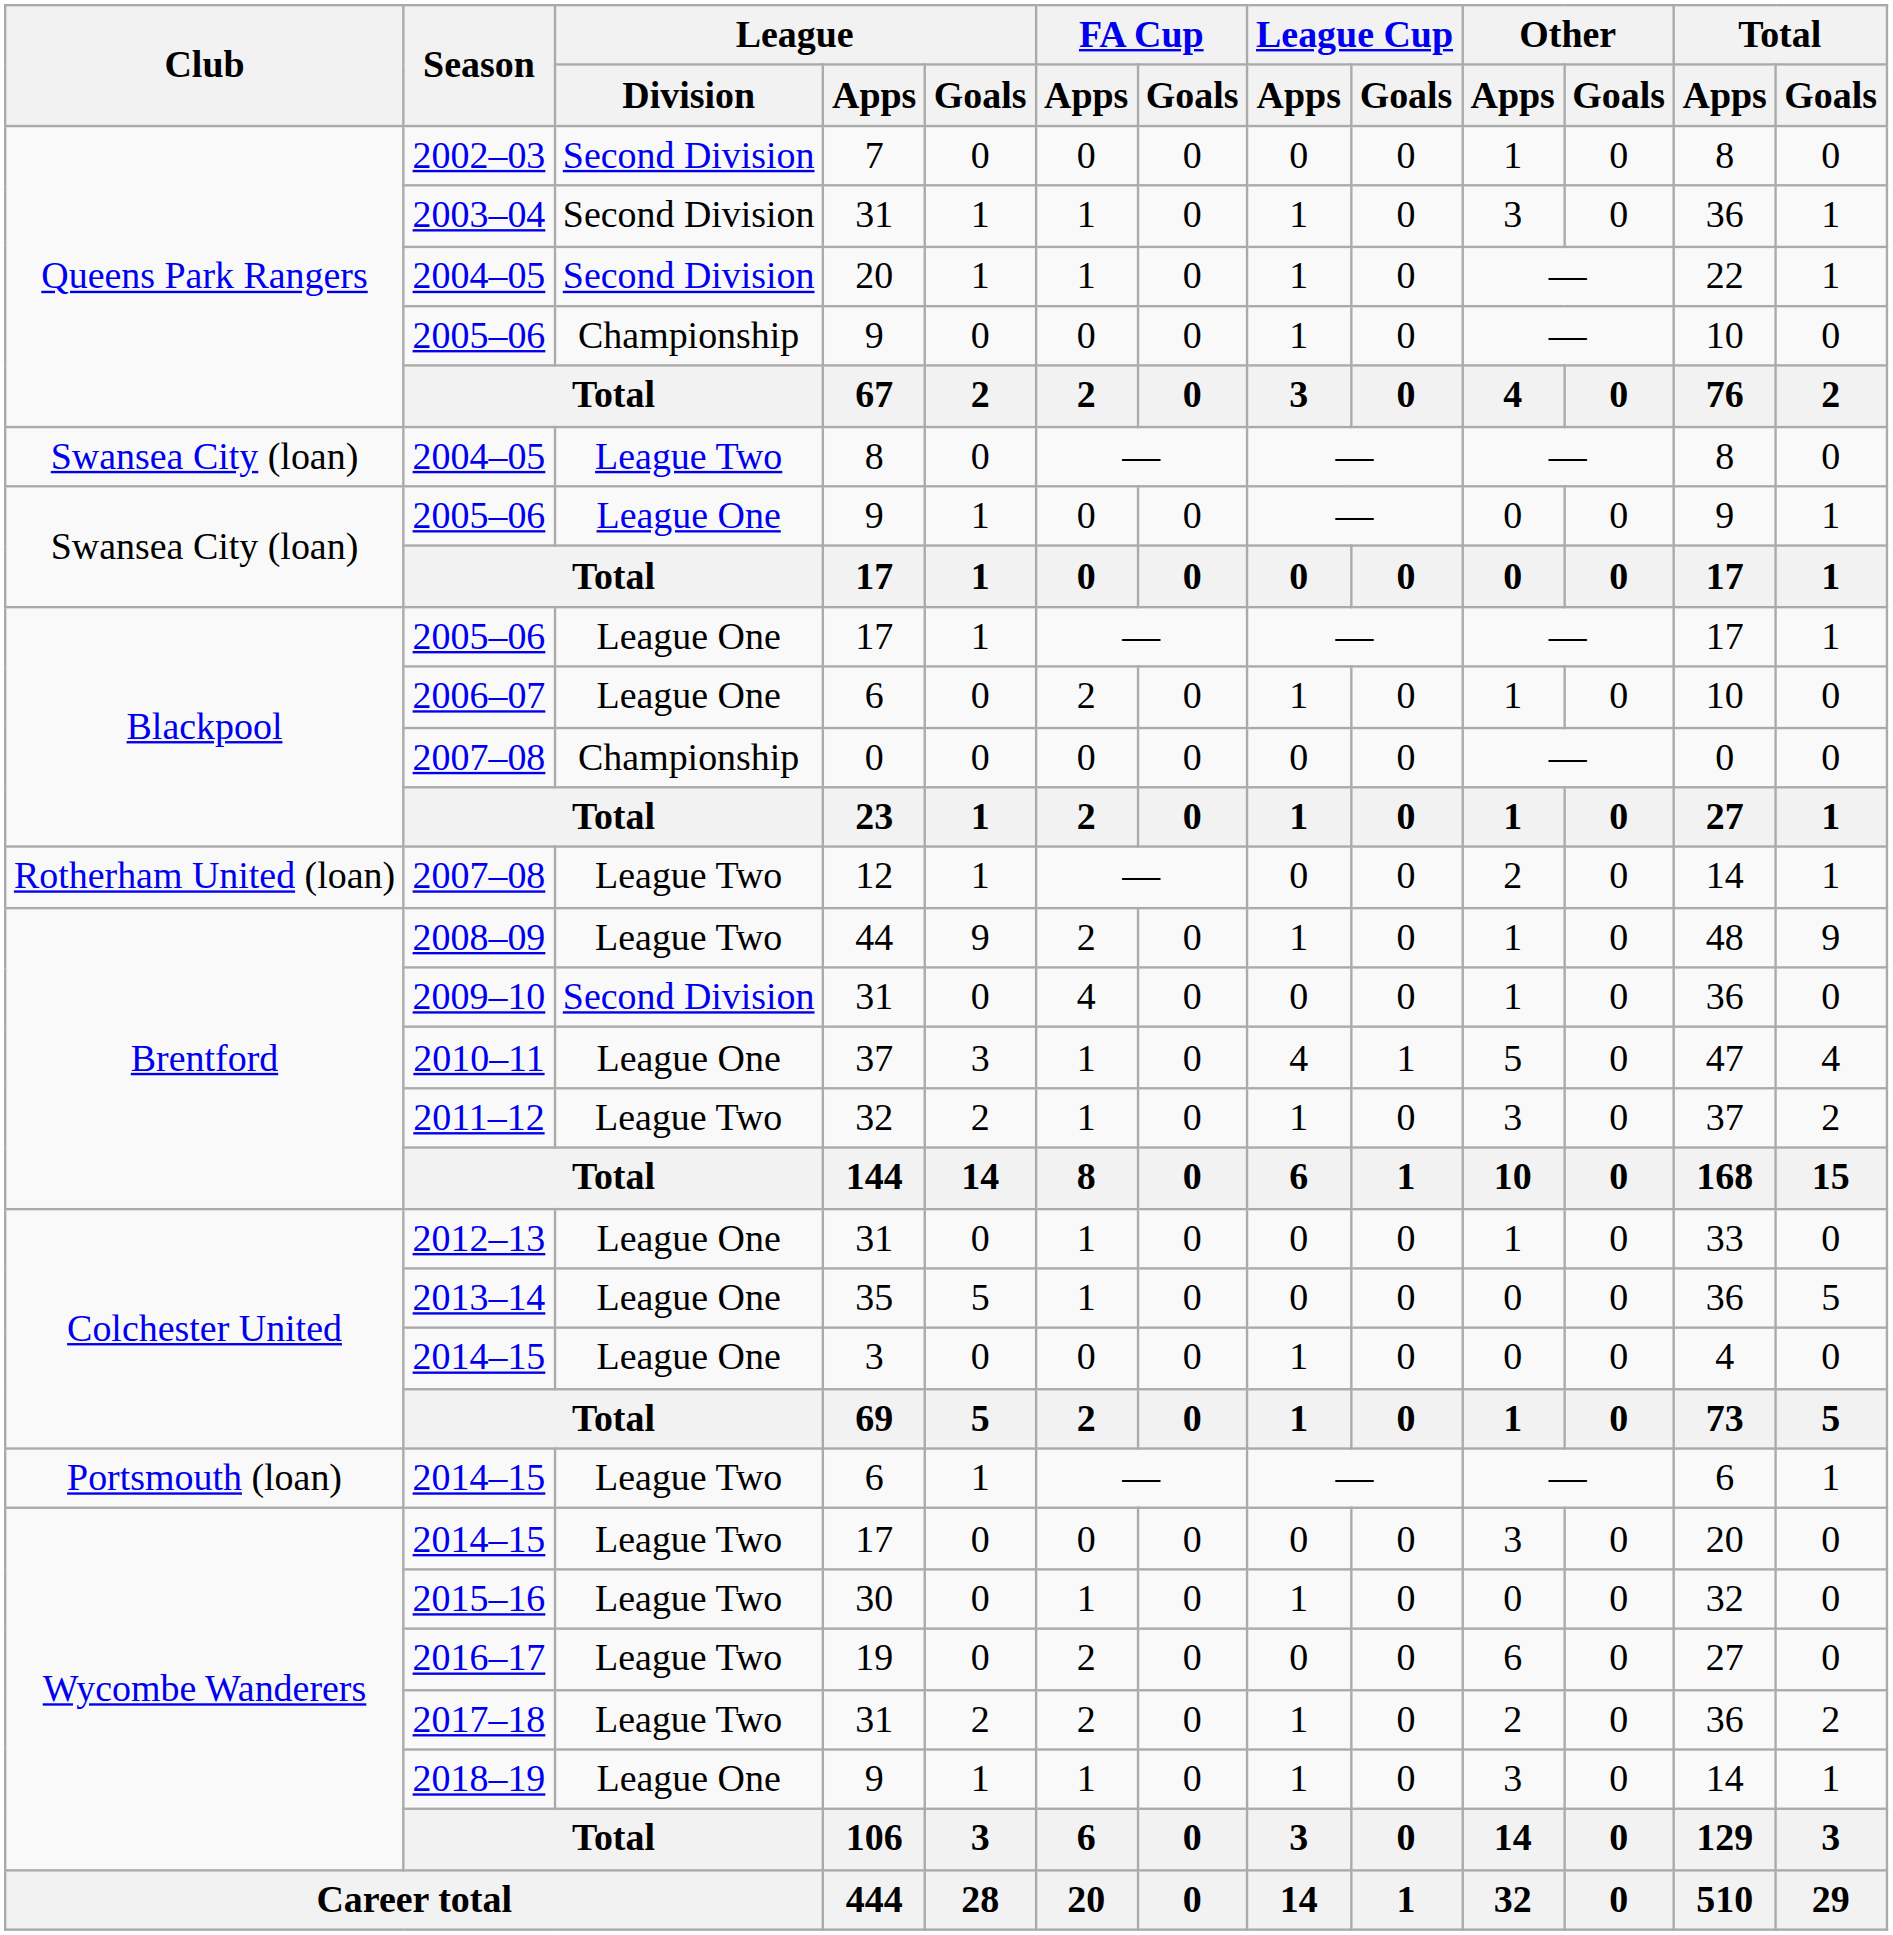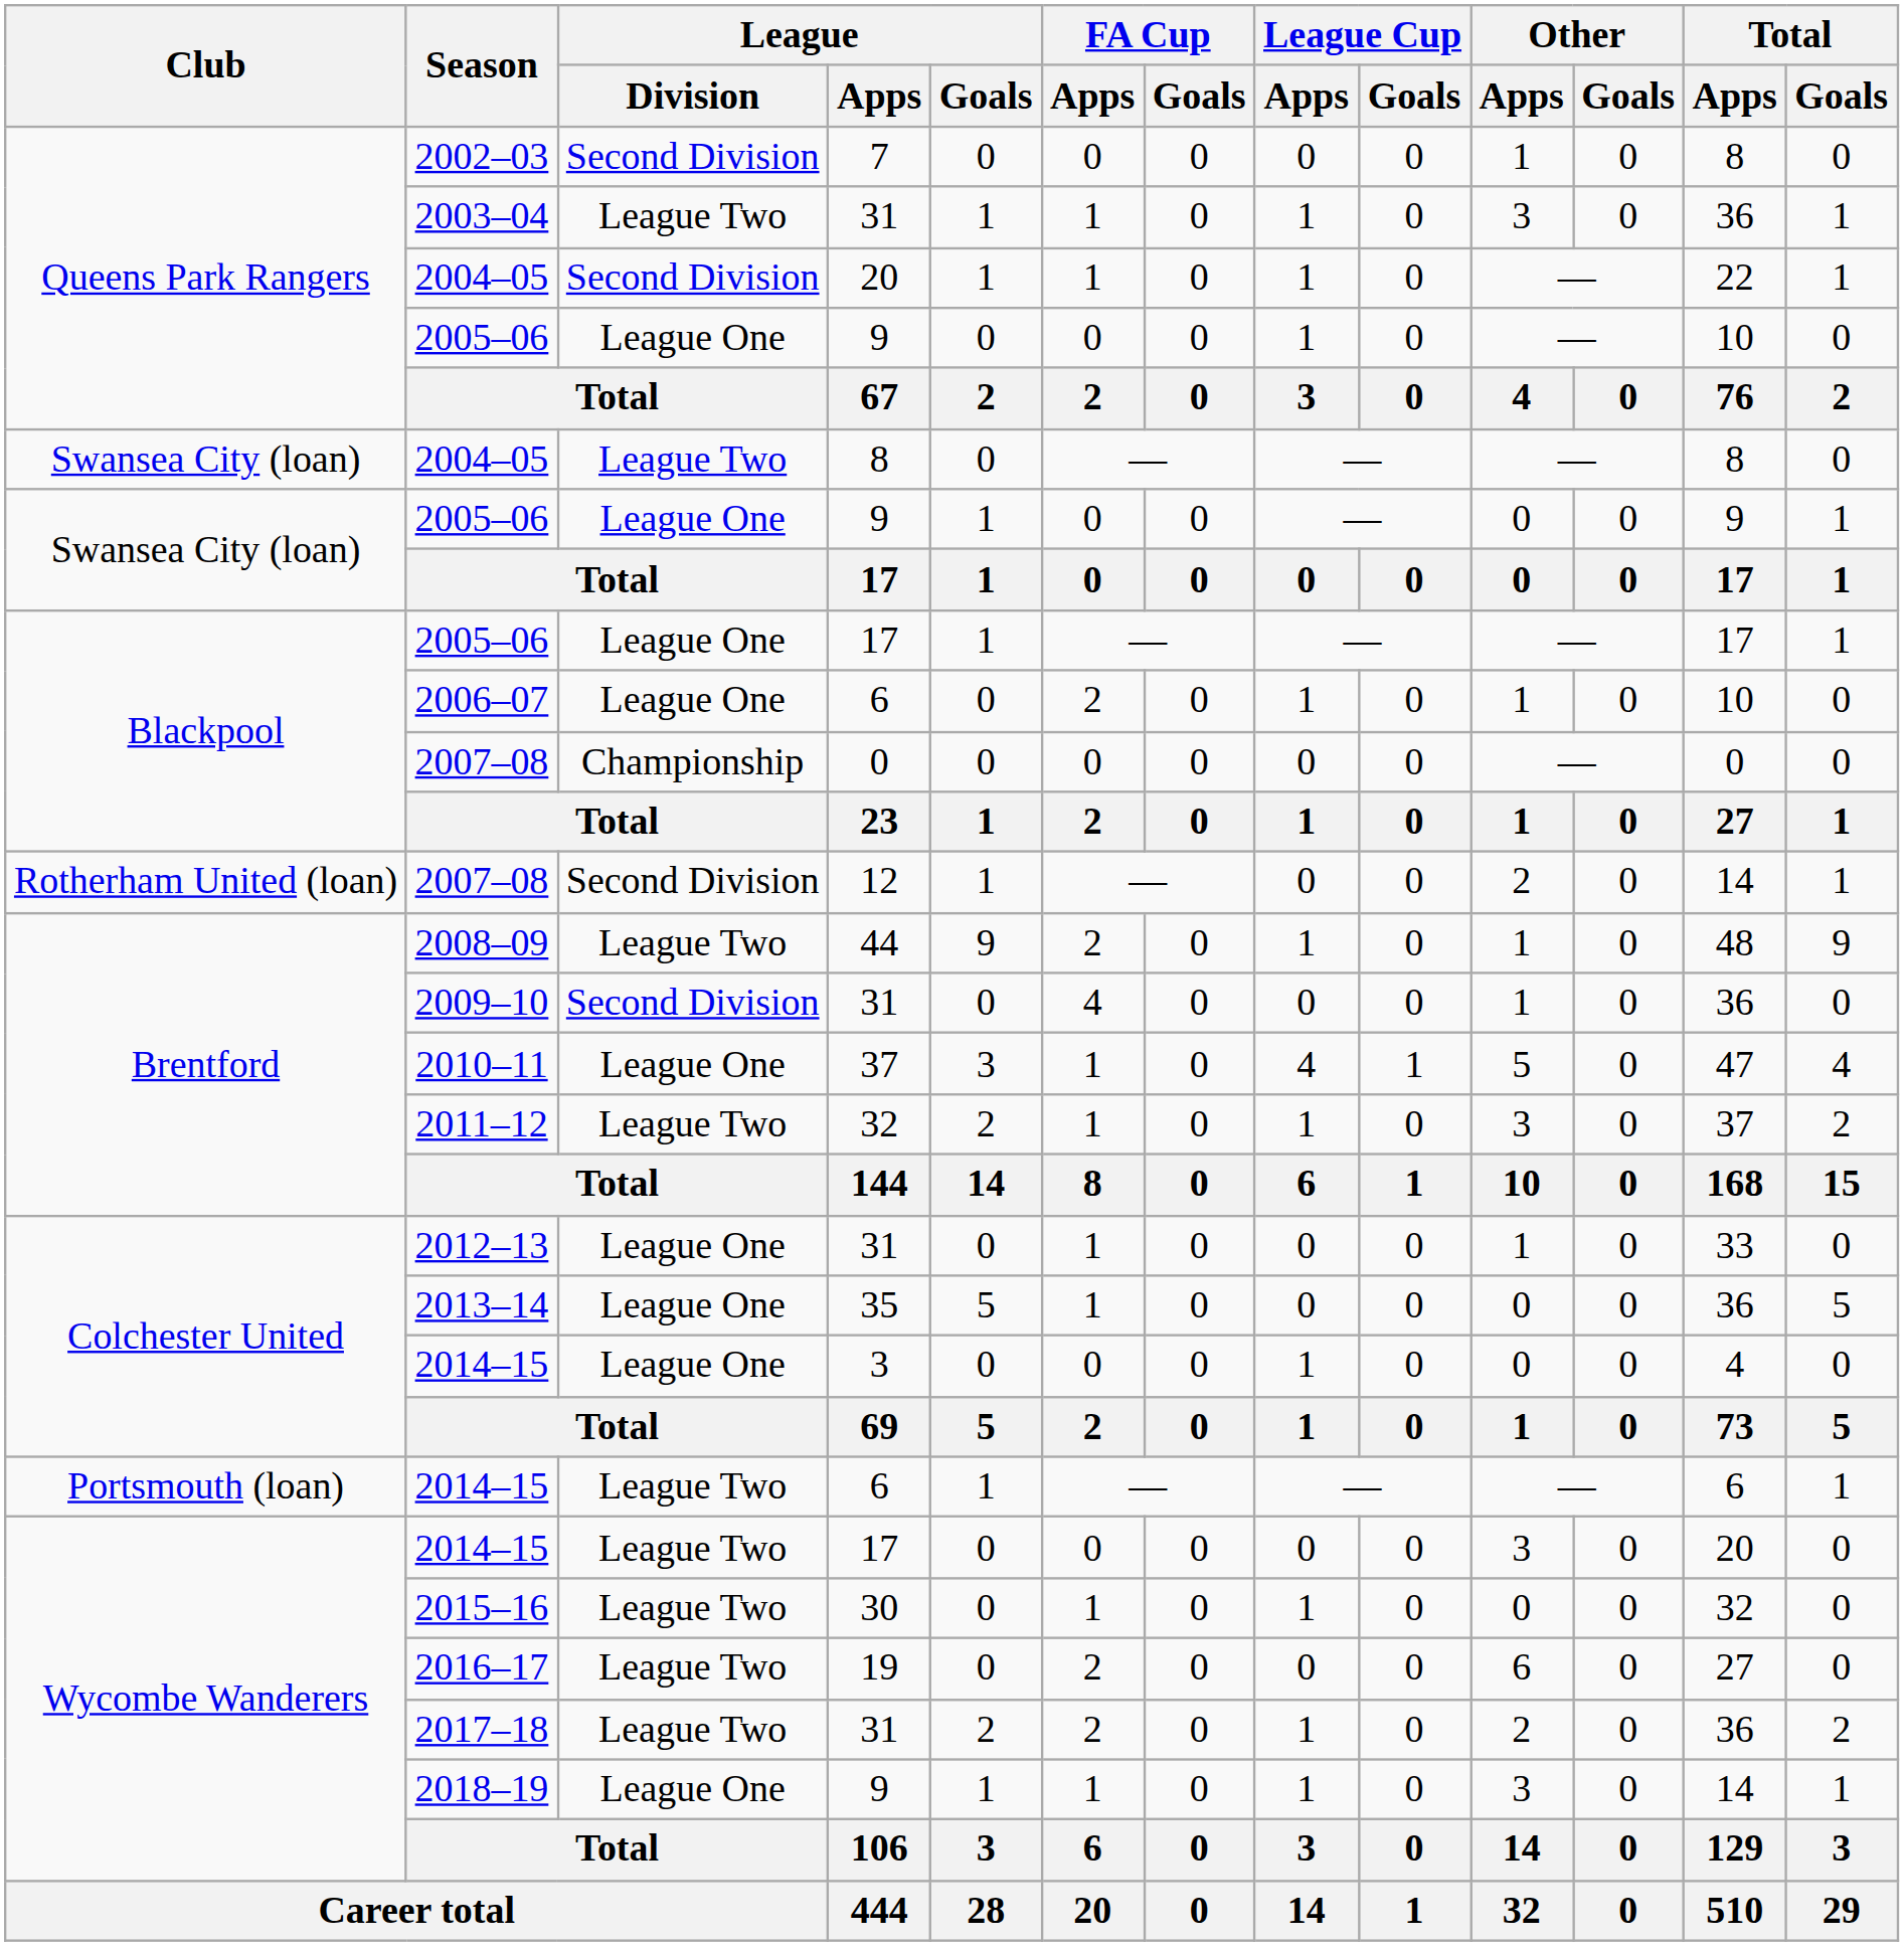2003–04 | League / Division: Second Division -> League Two
Queens Park Rangers / 2005–06 | League / Division: Championship -> League One
Rotherham United (loan) / 2007–08 | League / Division: League Two -> Second Division
